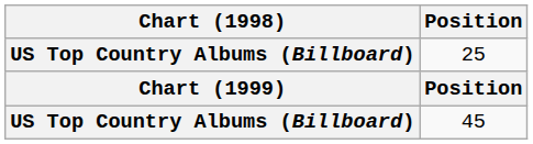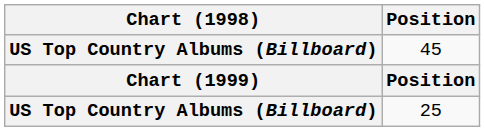rows swapped: 45 <-> 25
